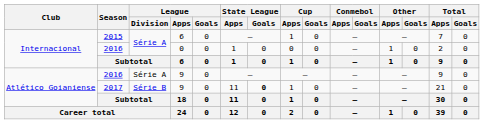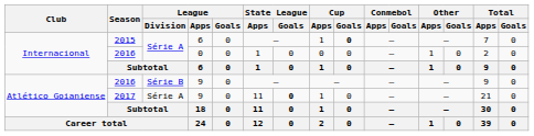2015 | Cup / Goals: normal -> bold
2016 / 9 | League / Division: Série A -> Série B
2017 | League / Division: Série B -> Série A
